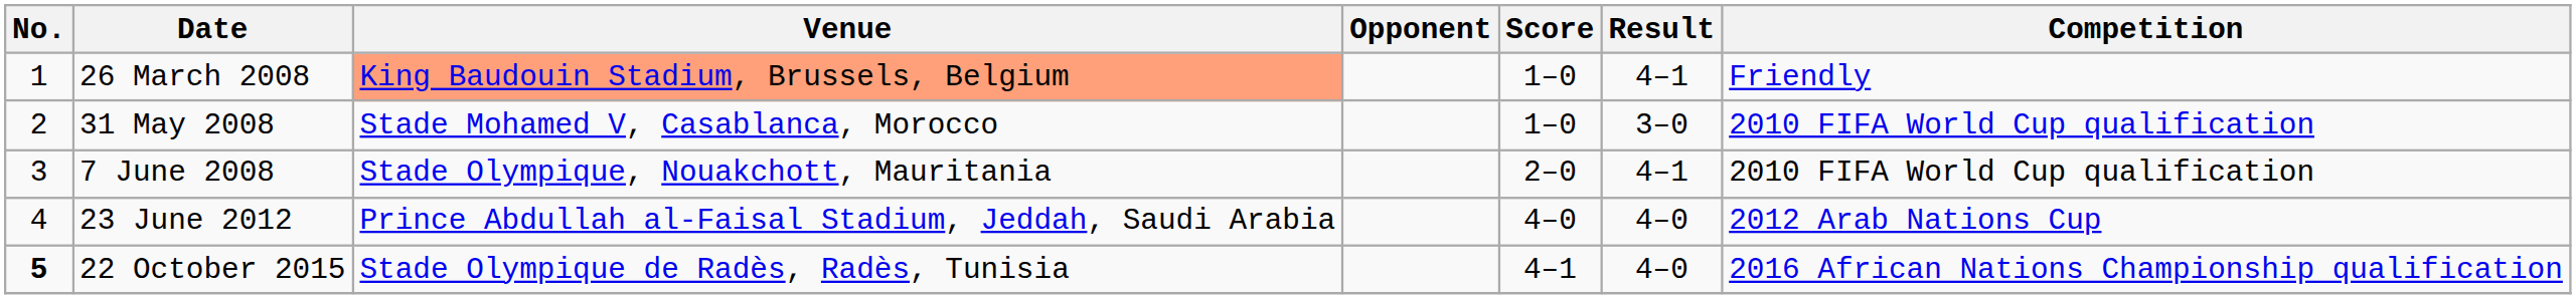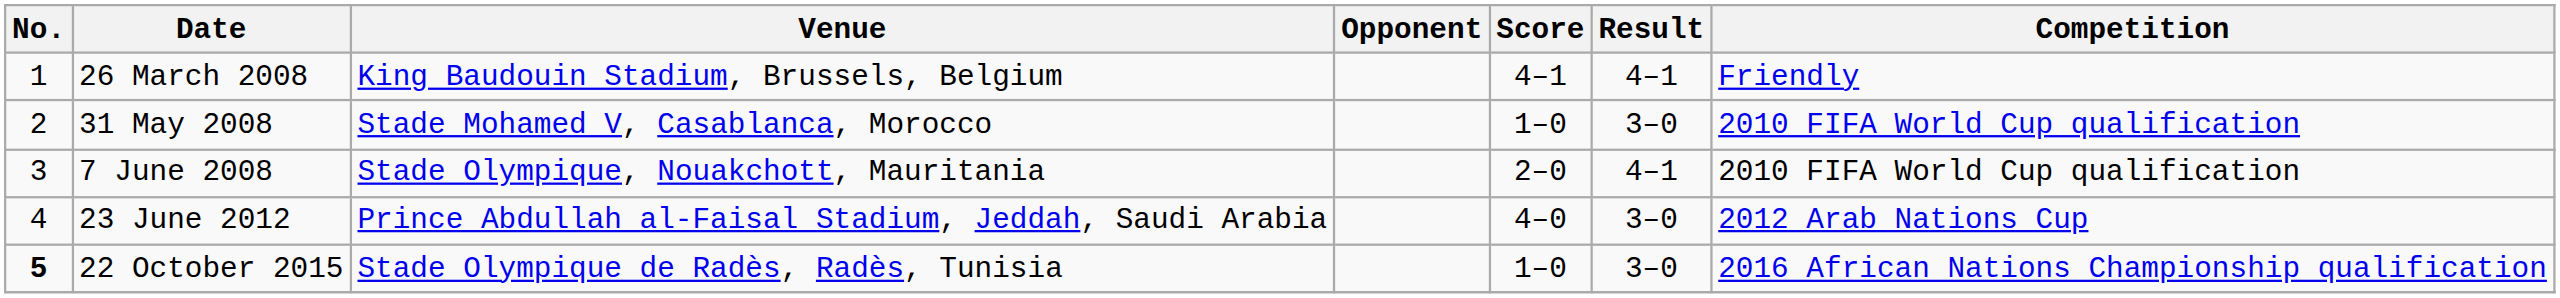26 March 2008 | Venue: lightsalmon background -> no background
26 March 2008 | Score: 1–0 -> 4–1
23 June 2012 | Result: 4–0 -> 3–0
22 October 2015 | Score: 4–1 -> 1–0
22 October 2015 | Result: 4–0 -> 3–0
